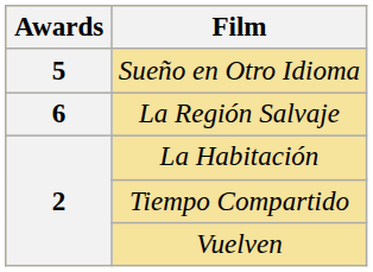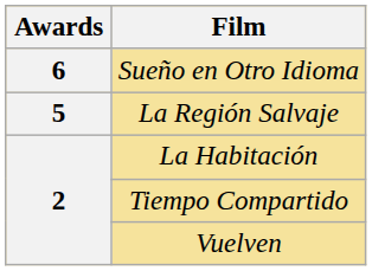Sueño en Otro Idioma | Awards: 5 -> 6
La Región Salvaje | Awards: 6 -> 5
